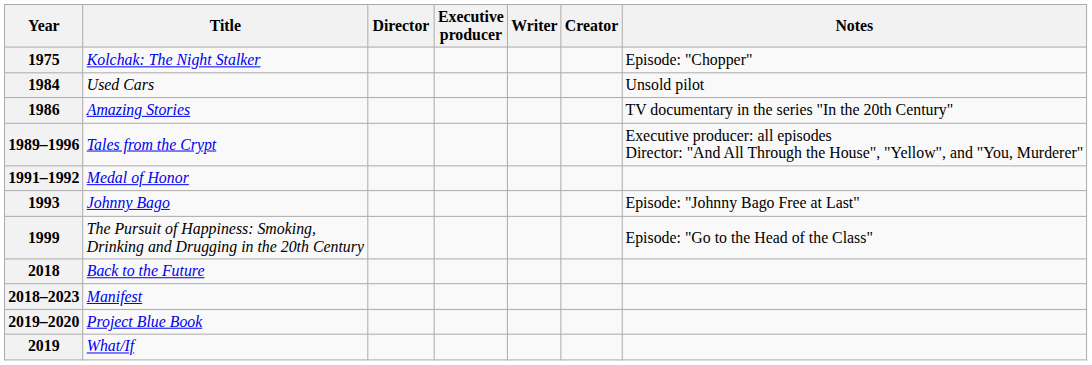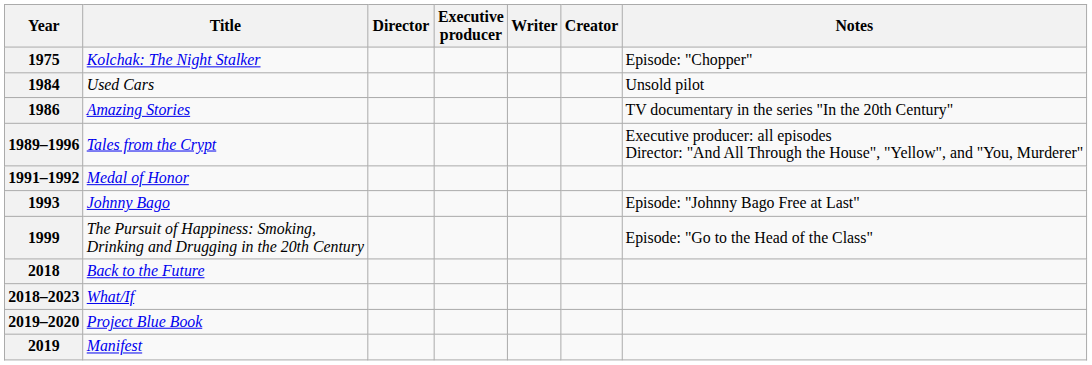2018–2023 | Title: Manifest -> What/If
2019 | Title: What/If -> Manifest
